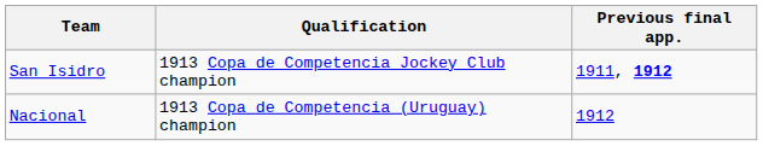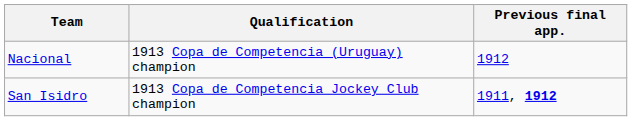rows swapped: San Isidro <-> Nacional
